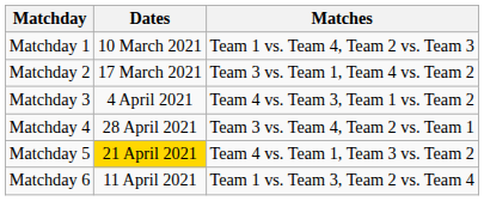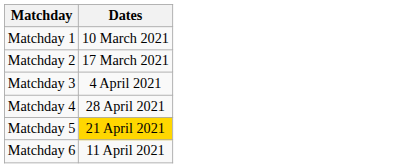- column: Matches | Team 1 vs. Team 4, Team 2 vs. Team 3 | Team 3 vs. Team 1, Team 4 vs. Team 2 | Team 4 vs. Team 3, Team 1 vs. Team 2 | Team 3 vs. Team 4, Team 2 vs. Team 1 | Team 4 vs. Team 1, Team 3 vs. Team 2 | Team 1 vs. Team 3, Team 2 vs. Team 4
